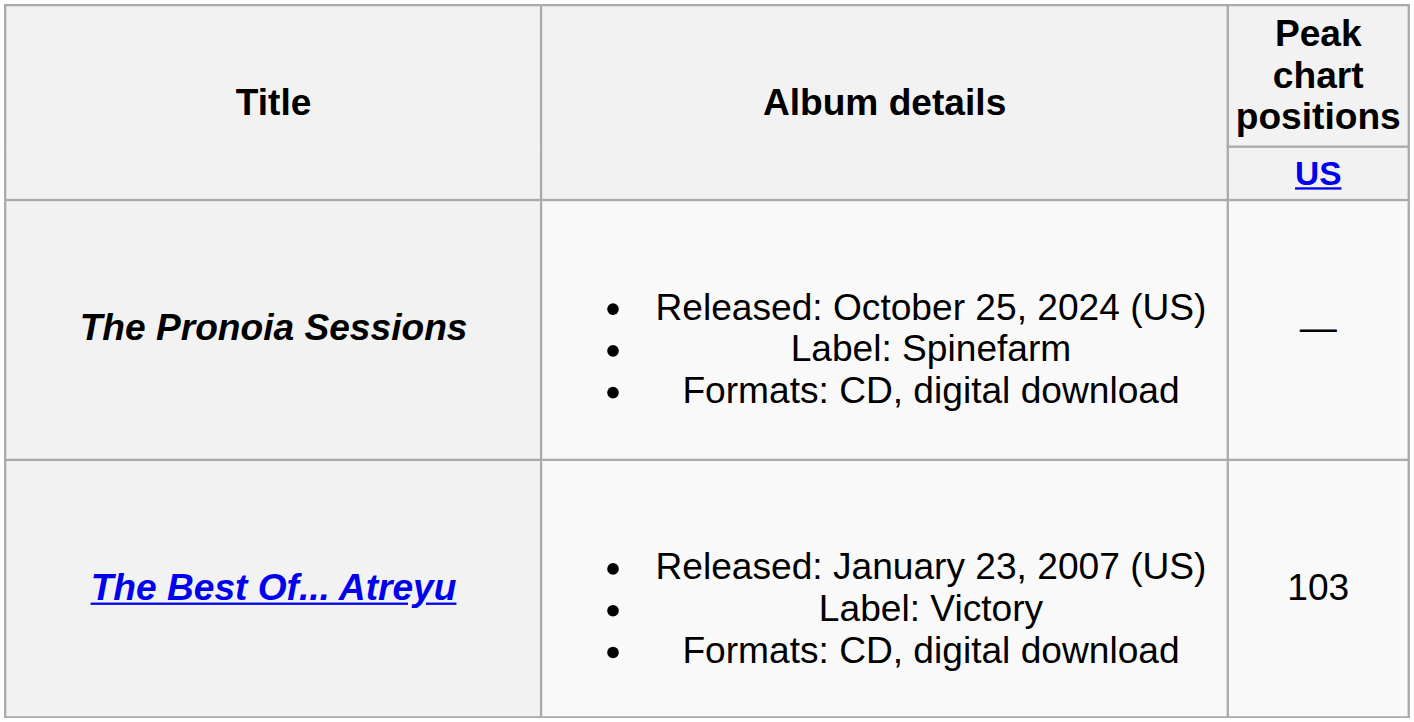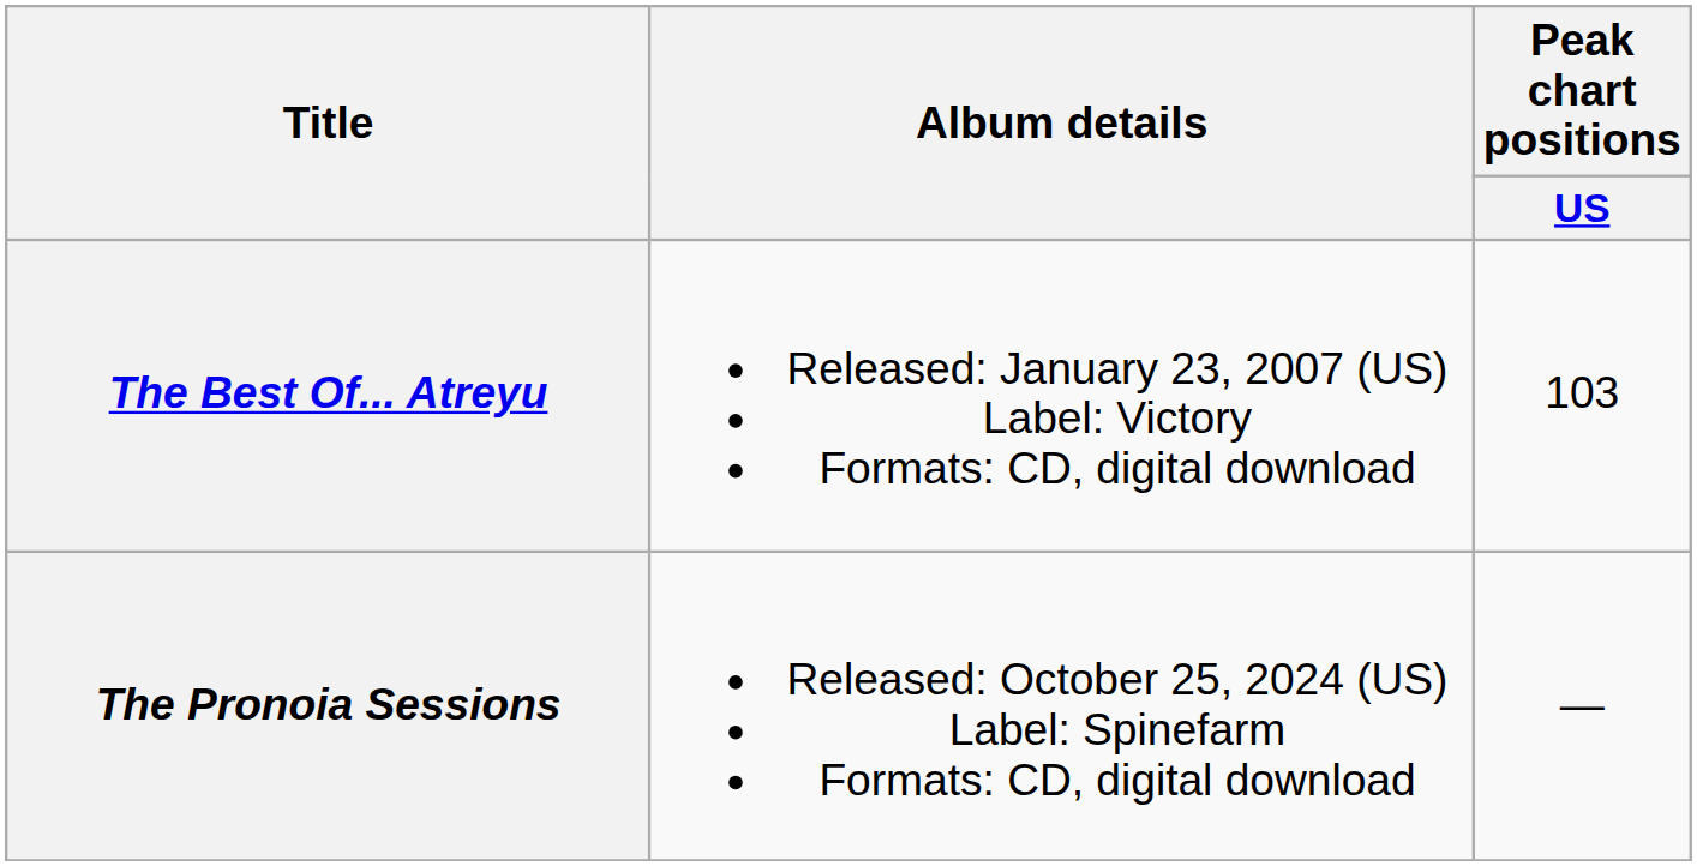rows swapped: The Best Of... Atreyu <-> The Pronoia Sessions
